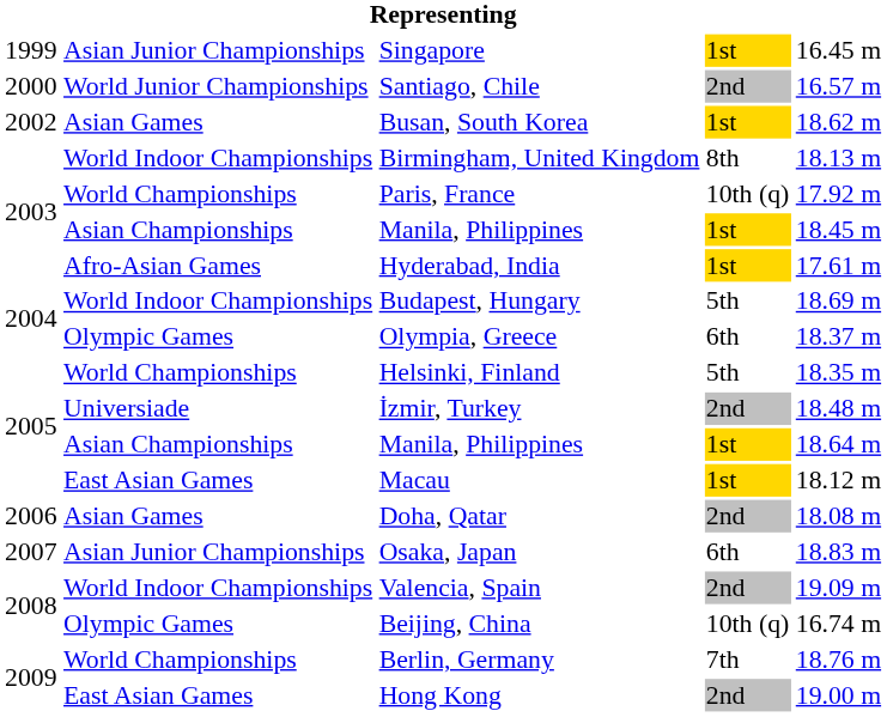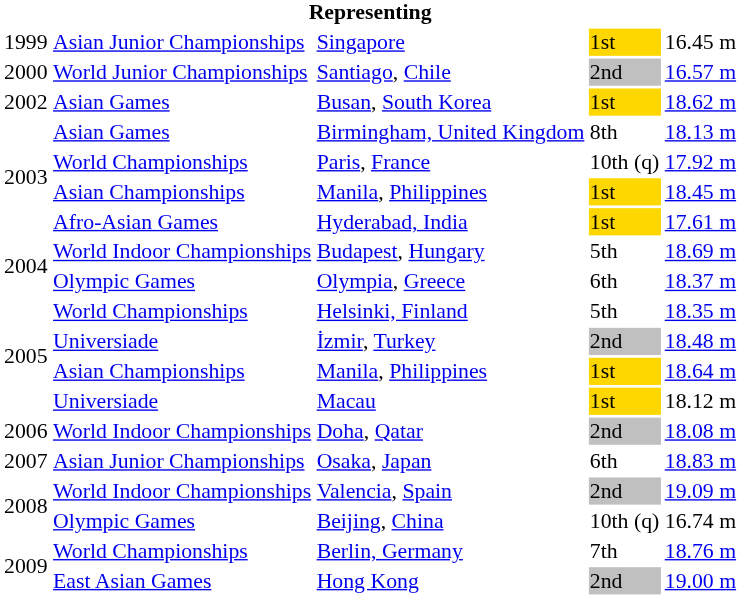Birmingham, United Kingdom | column 2: World Indoor Championships -> Asian Games
Macau | column 2: East Asian Games -> Universiade
Doha, Qatar | column 2: Asian Games -> World Indoor Championships
